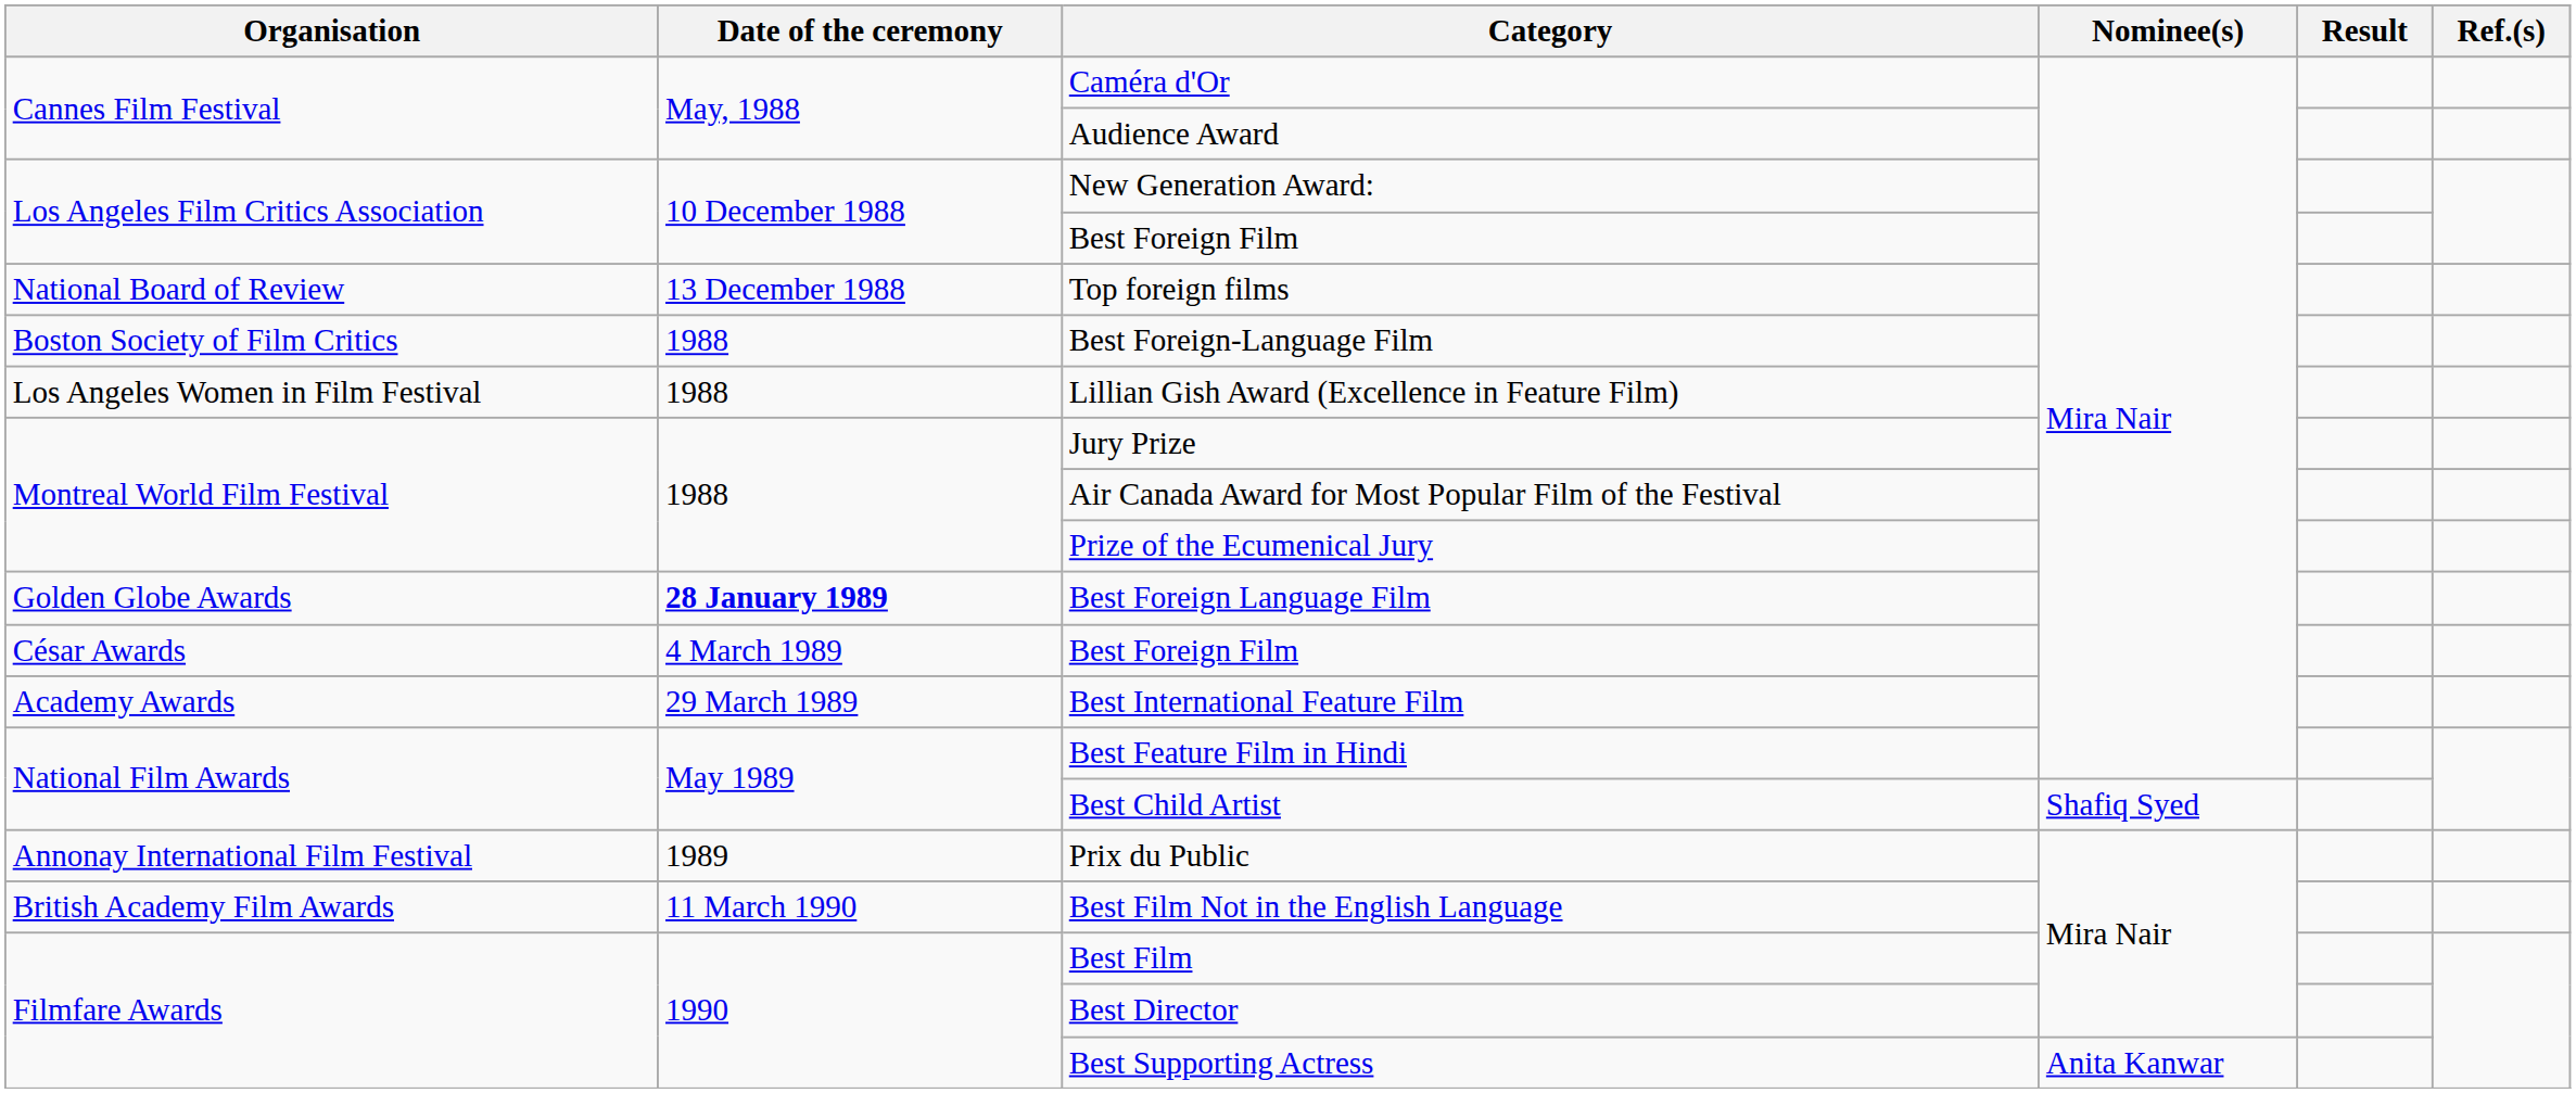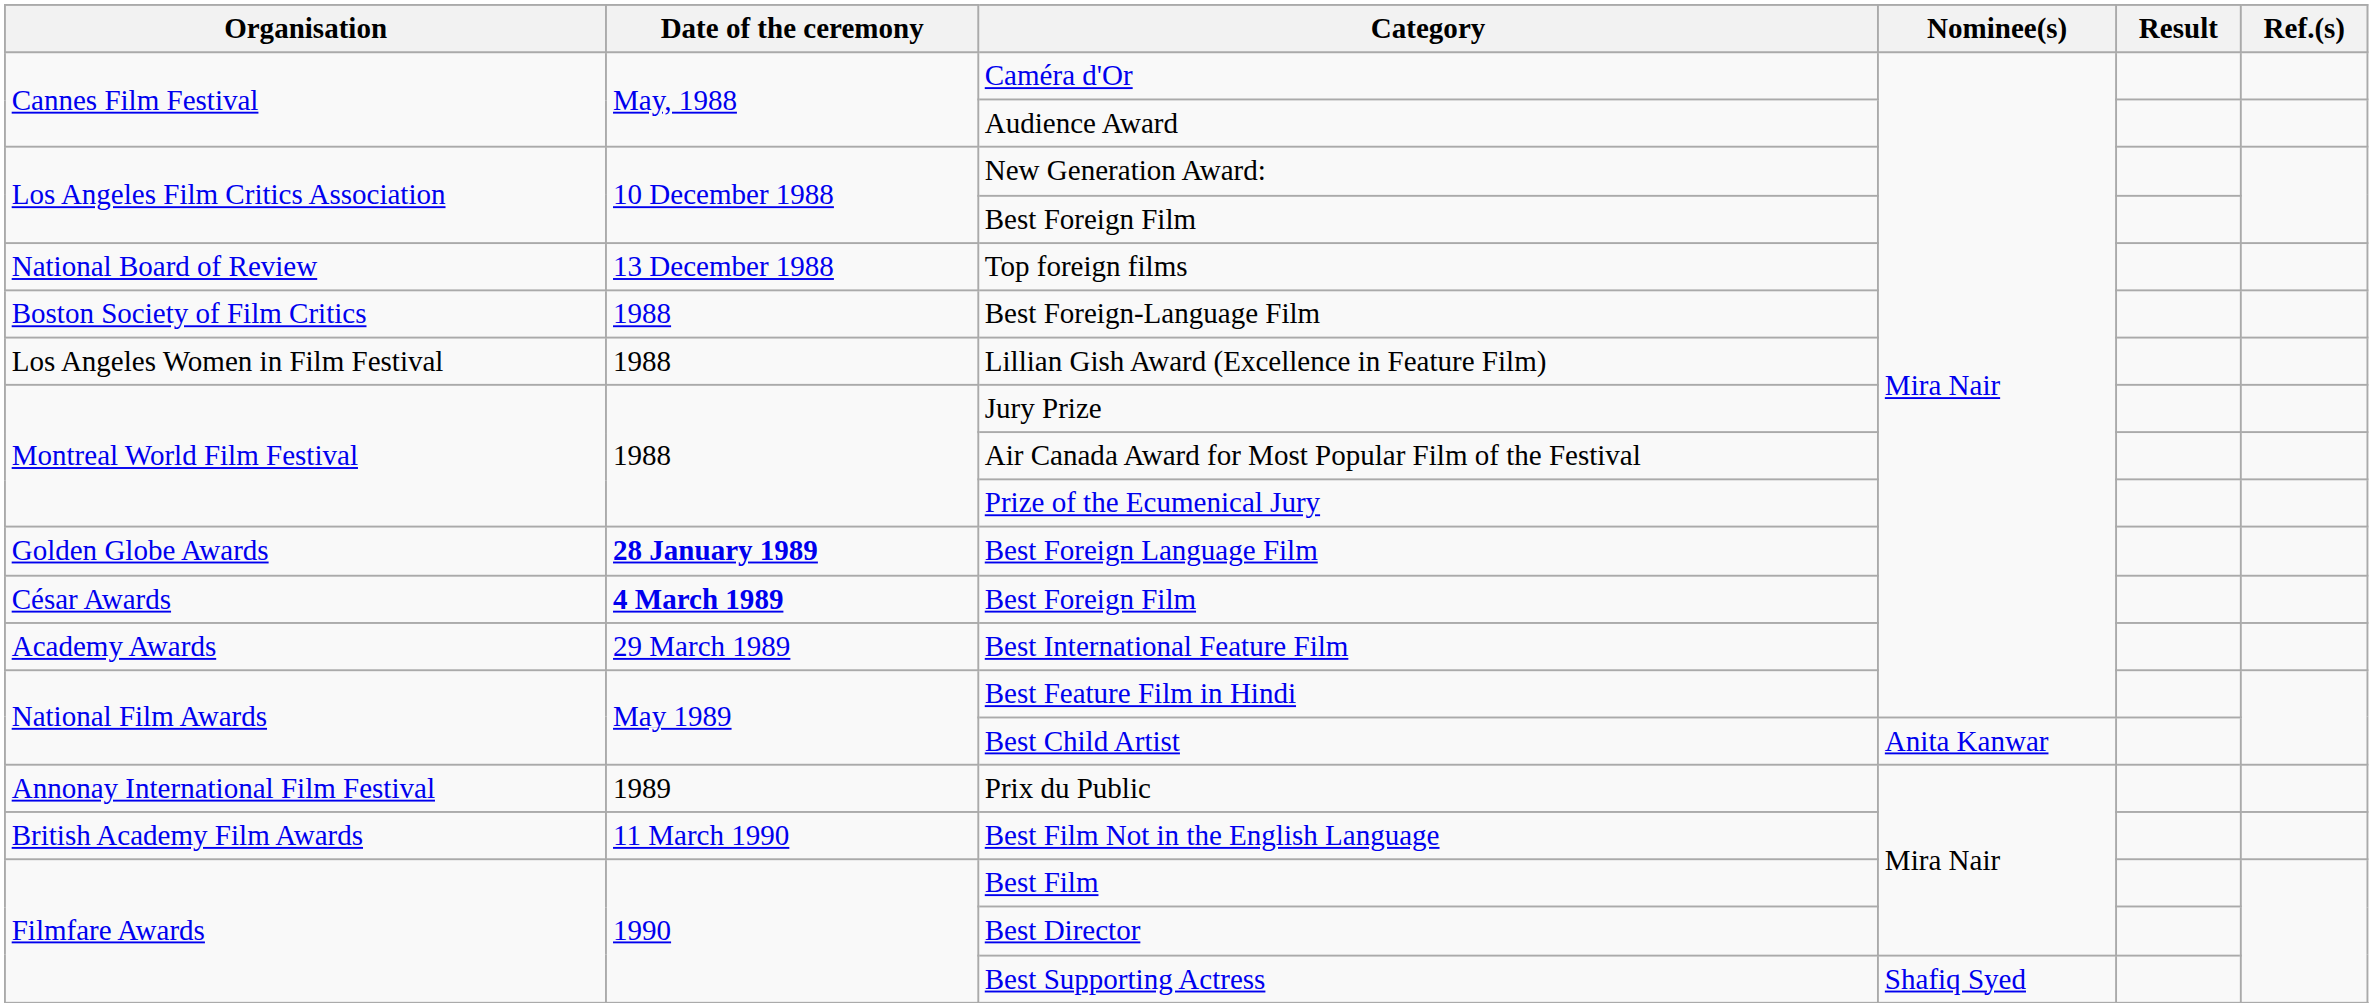César Awards / Best Foreign Film | Date of the ceremony: normal -> bold
Best Child Artist | Nominee(s): Shafiq Syed -> Anita Kanwar
Best Supporting Actress | Nominee(s): Anita Kanwar -> Shafiq Syed
